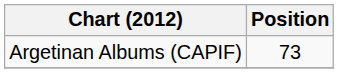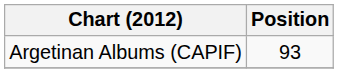Argetinan Albums (CAPIF) | Position: 73 -> 93
